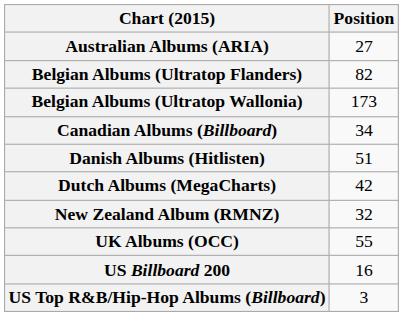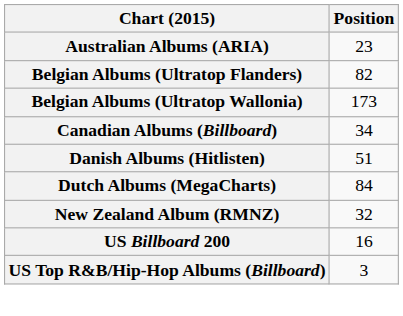Australian Albums (ARIA) | Position: 27 -> 23
Dutch Albums (MegaCharts) | Position: 42 -> 84
- row: UK Albums (OCC) | 55
